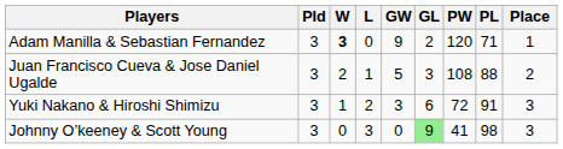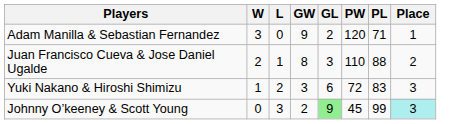- column: Pld | 3 | 3 | 3 | 3
Adam Manilla & Sebastian Fernandez | W: bold -> normal
Juan Francisco Cueva & Jose Daniel Ugalde | GW: 5 -> 8
Juan Francisco Cueva & Jose Daniel Ugalde | PW: 108 -> 110
Yuki Nakano & Hiroshi Shimizu | PL: 91 -> 83
Johnny O’keeney & Scott Young | GW: 0 -> 2
Johnny O’keeney & Scott Young | PW: 41 -> 45
Johnny O’keeney & Scott Young | PL: 98 -> 99
Johnny O’keeney & Scott Young | Place: no background -> paleturquoise background
